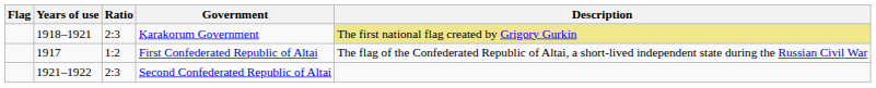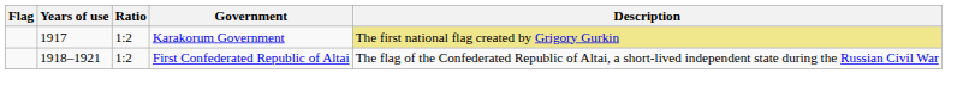Karakorum Government | Years of use: 1918–1921 -> 1917
Karakorum Government | Ratio: 2:3 -> 1:2
First Confederated Republic of Altai | Years of use: 1917 -> 1918–1921
- row: 1921–1922 | 2:3 | Second Confederated Republic of Altai
